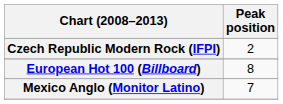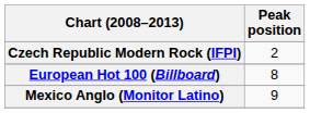Mexico Anglo (Monitor Latino) | Peak position: 7 -> 9
